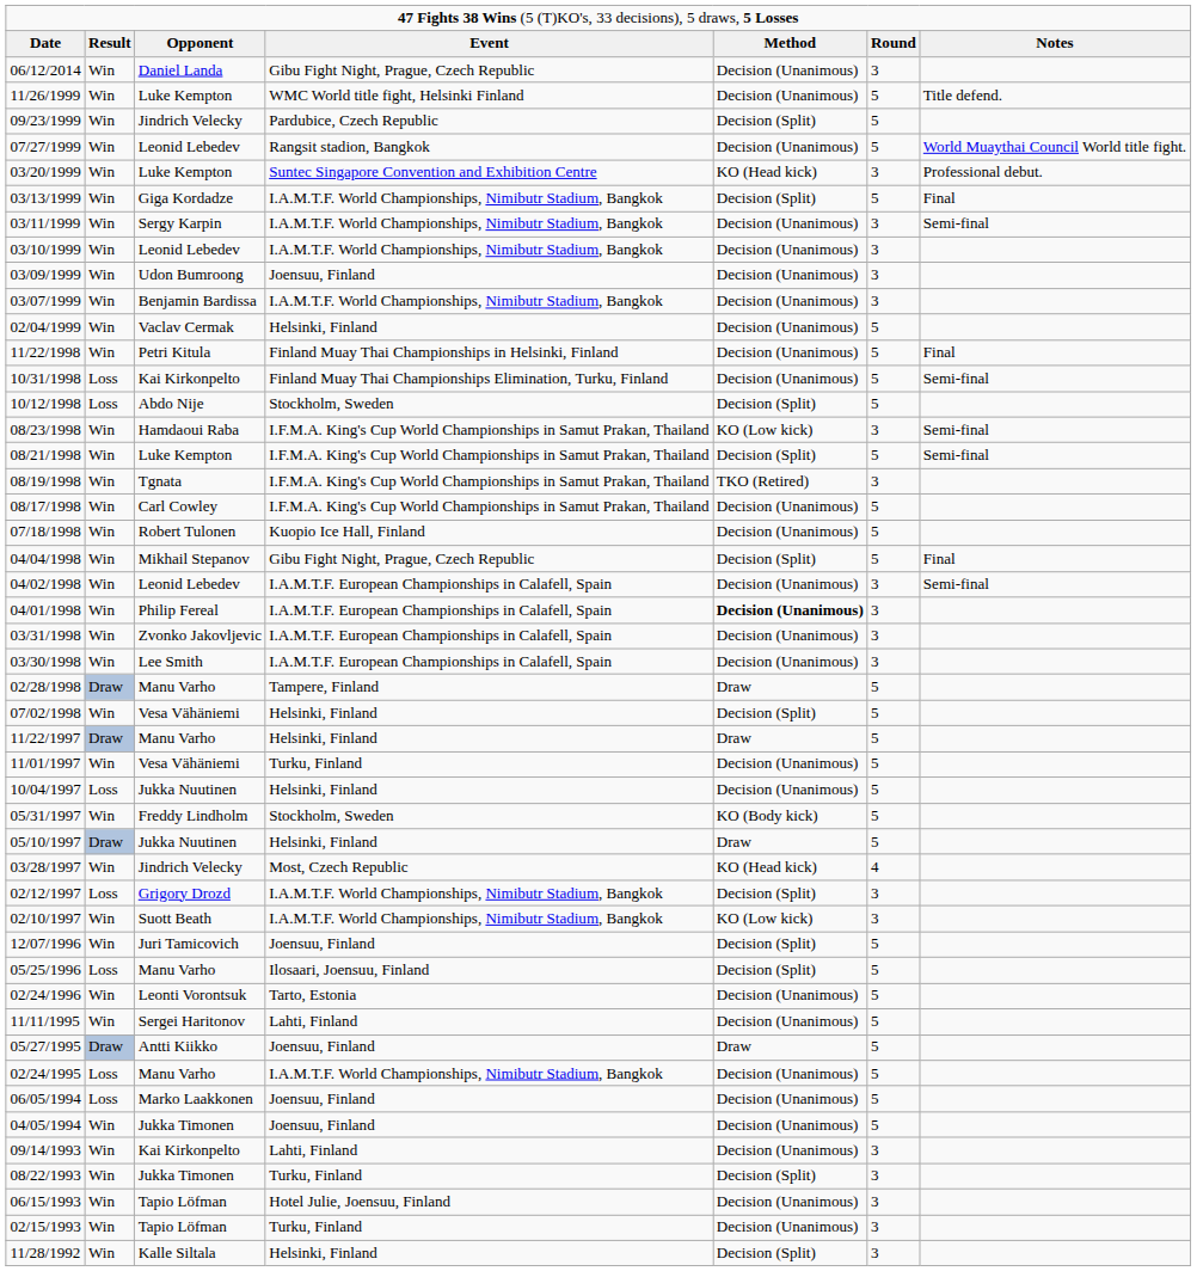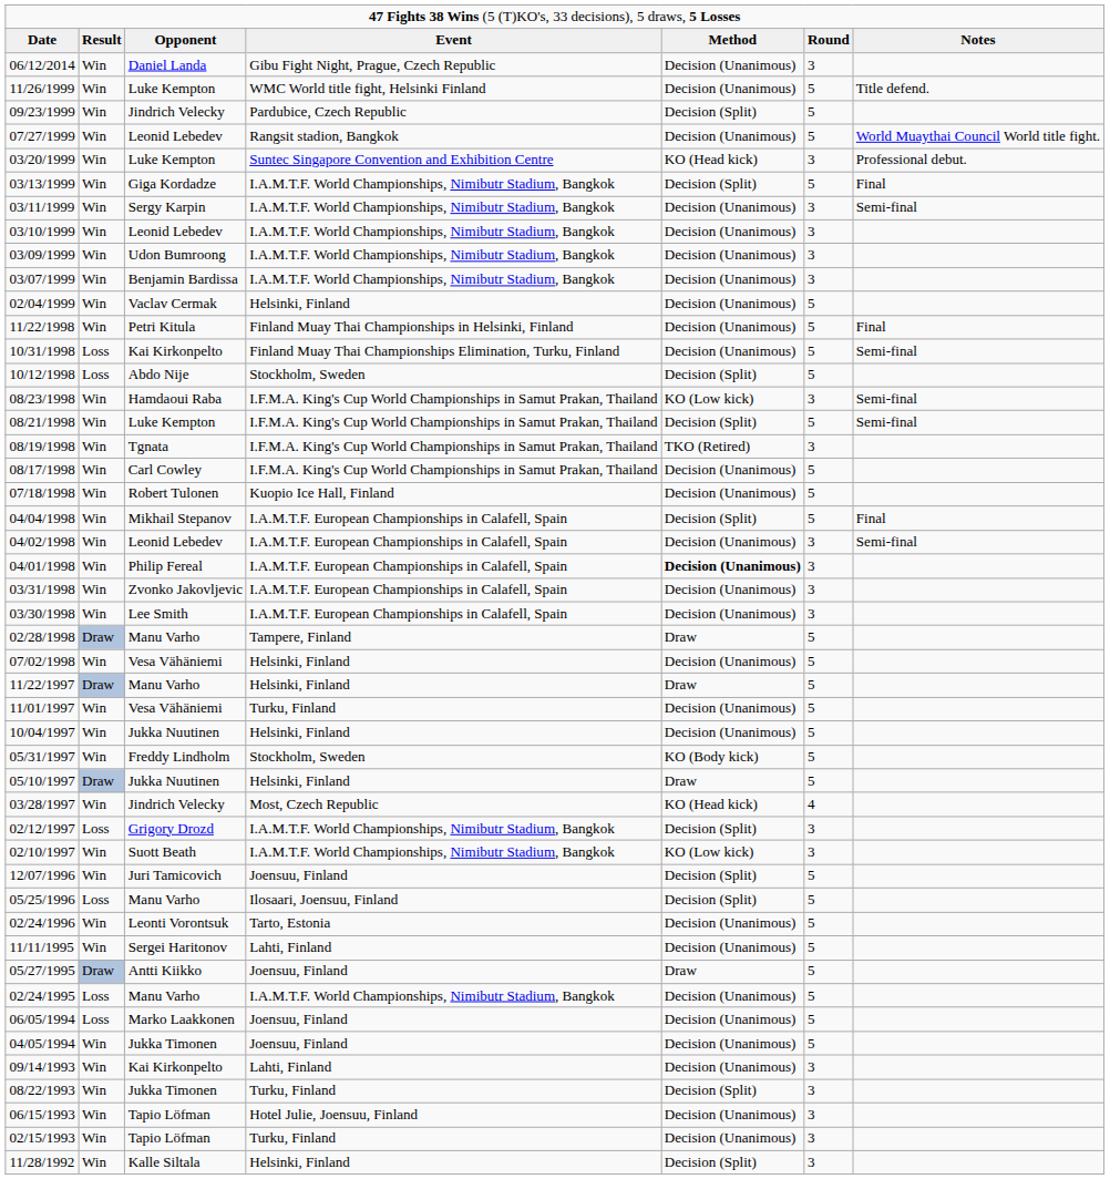03/09/1999 | column 4: Joensuu, Finland -> I.A.M.T.F. World Championships, Nimibutr Stadium, Bangkok
04/04/1998 | column 4: Gibu Fight Night, Prague, Czech Republic -> I.A.M.T.F. European Championships in Calafell, Spain
07/02/1998 | column 5: Decision (Split) -> Decision (Unanimous)
10/04/1997 | column 2: Loss -> Win
